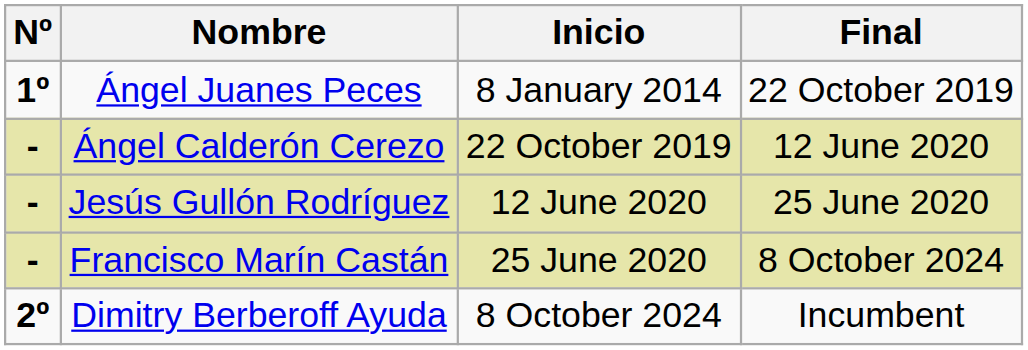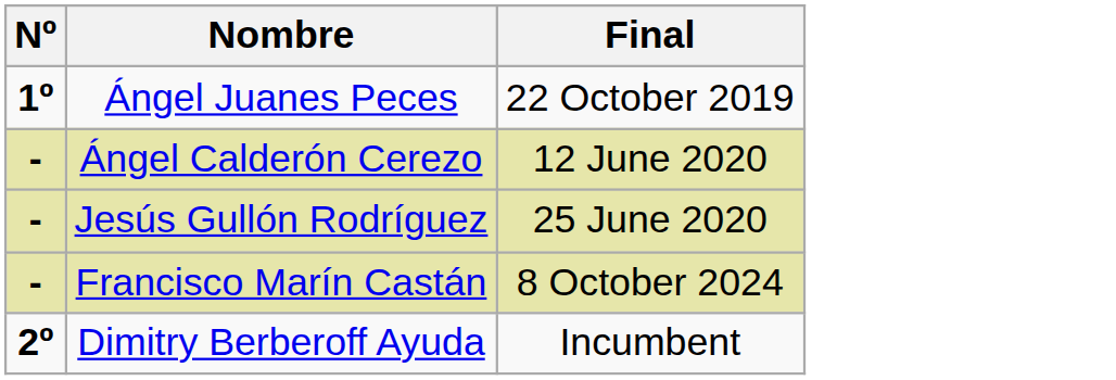- column: Inicio | 8 January 2014 | 22 October 2019 | 12 June 2020 | 25 June 2020 | 8 October 2024
